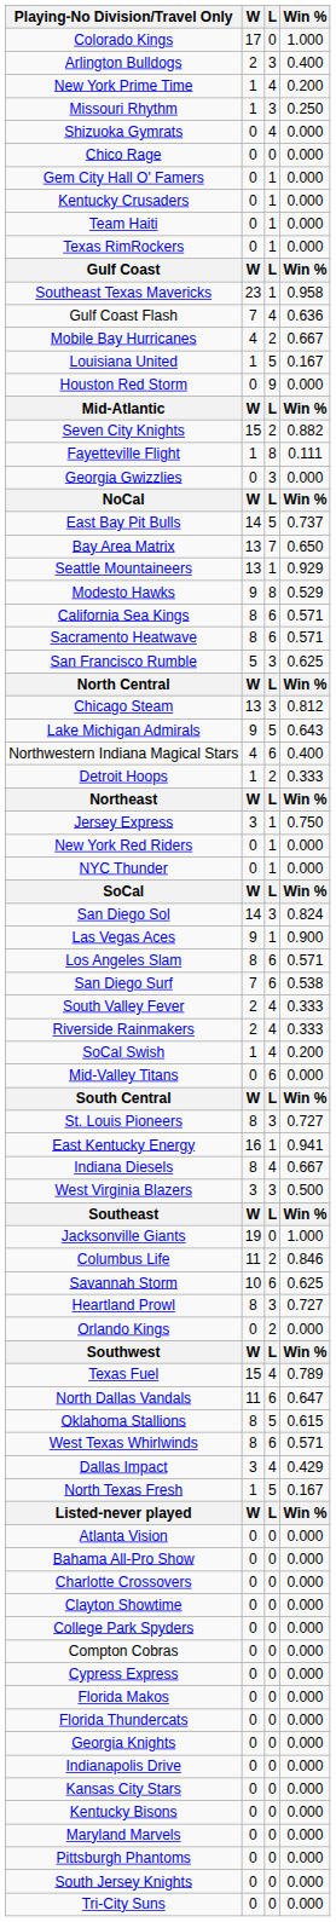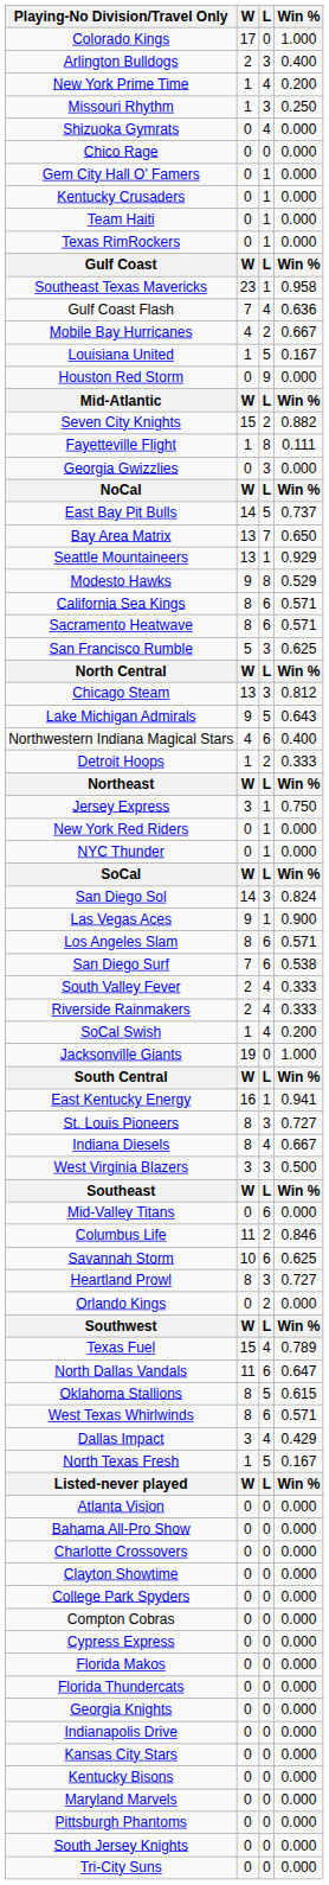rows swapped: Mid-Valley Titans <-> Jacksonville Giants
rows swapped: East Kentucky Energy <-> St. Louis Pioneers
